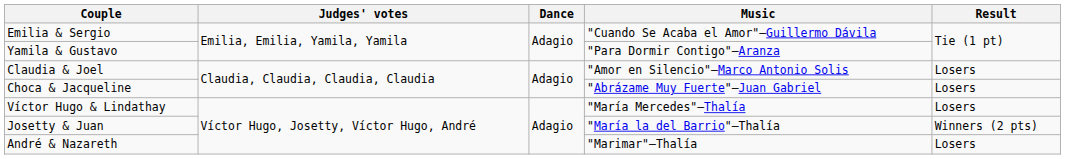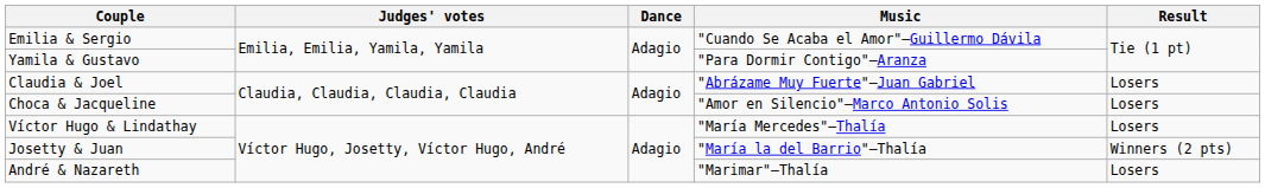Claudia & Joel | Music: "Amor en Silencio"—Marco Antonio Solis -> "Abrázame Muy Fuerte"—Juan Gabriel
Choca & Jacqueline | Music: "Abrázame Muy Fuerte"—Juan Gabriel -> "Amor en Silencio"—Marco Antonio Solis
